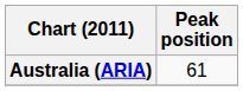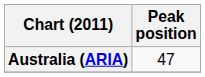Australia (ARIA) | Peak position: 61 -> 47
